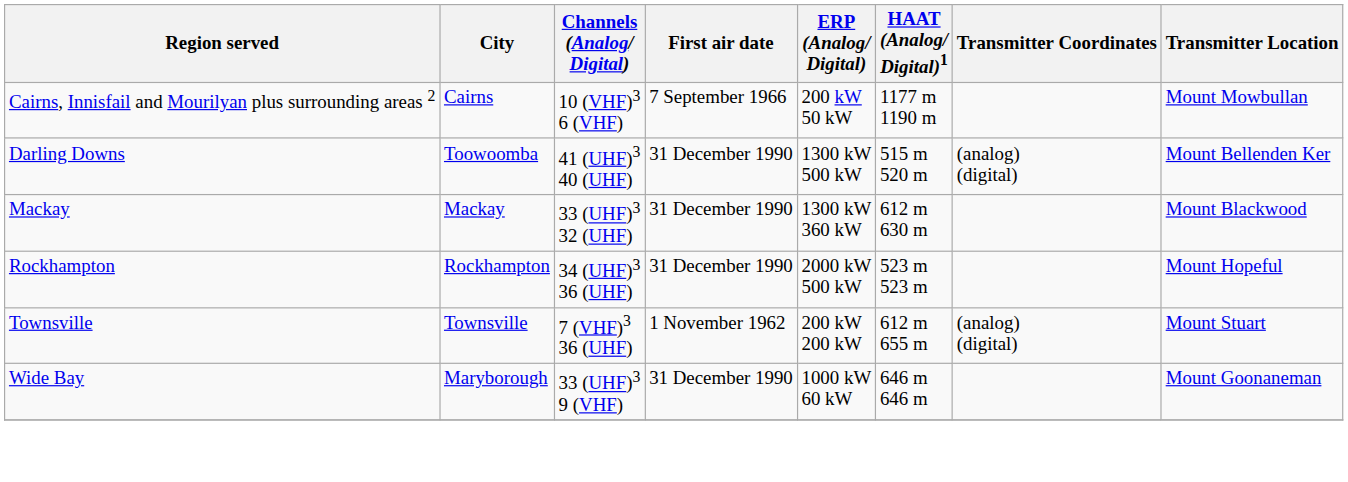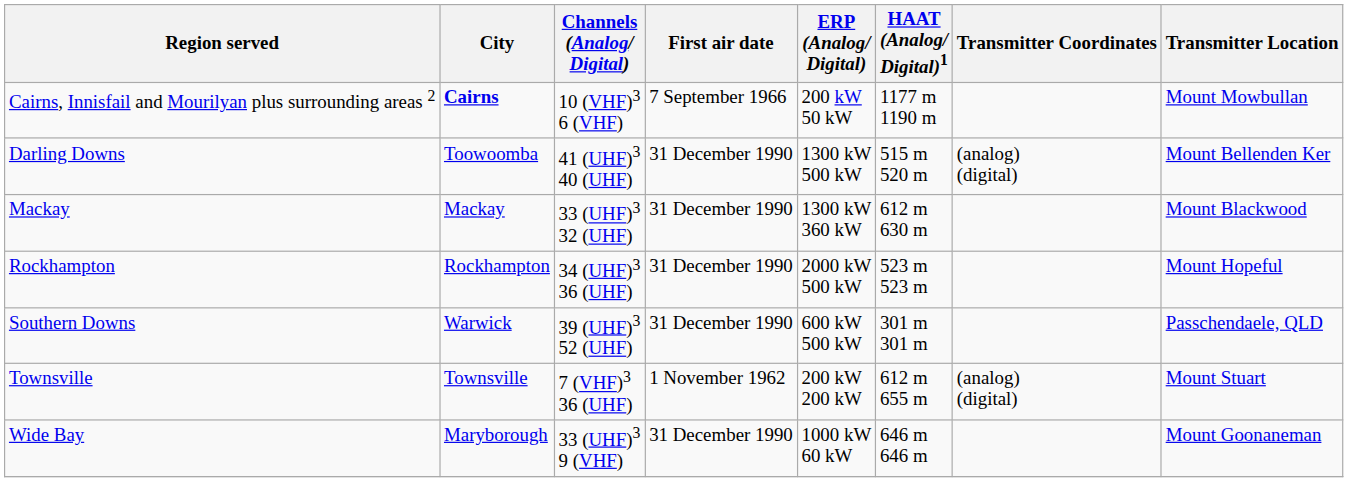Cairns, Innisfail and Mourilyan plus surrounding areas 2 | City: normal -> bold
+ row: Southern Downs | Warwick | 39 (UHF)3 52 (UHF) | 31 December 1990 | 600 kW 500 kW | 301 m 301 m | Passchendaele, QLD
